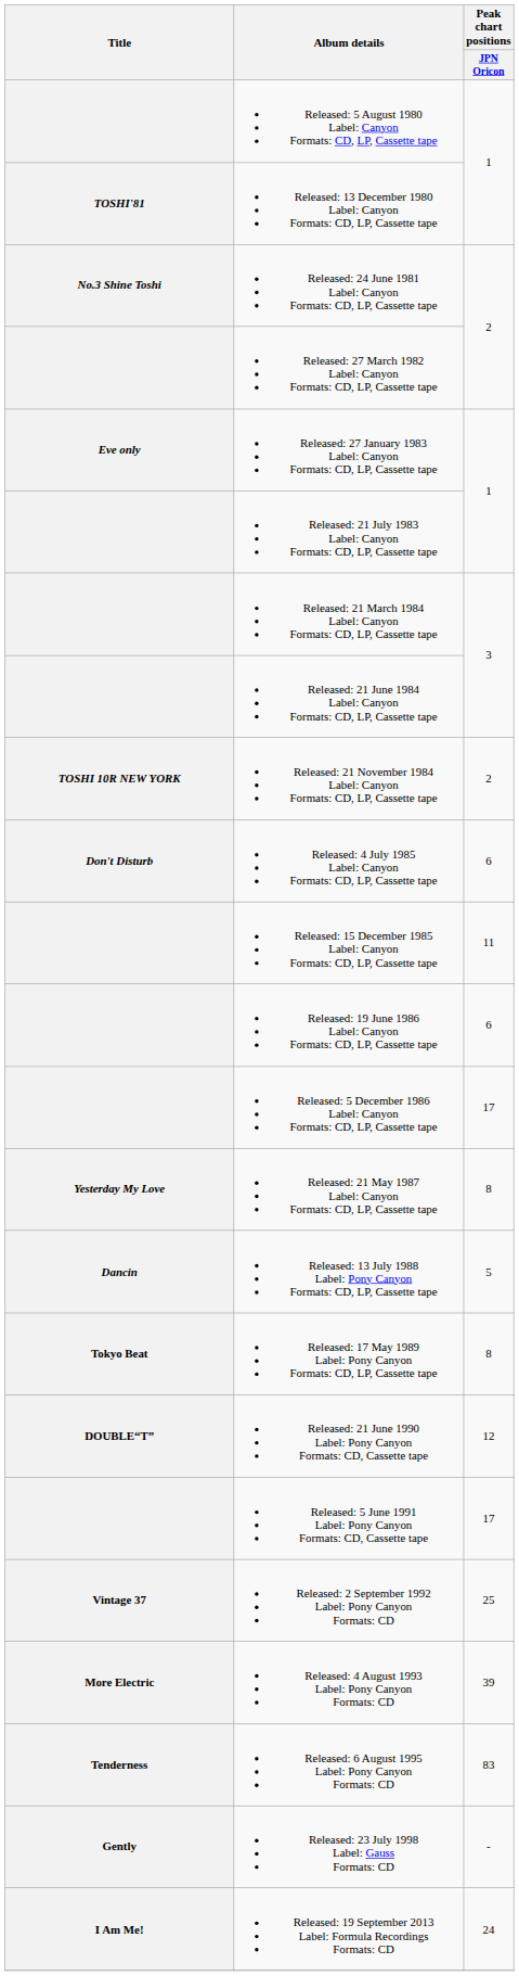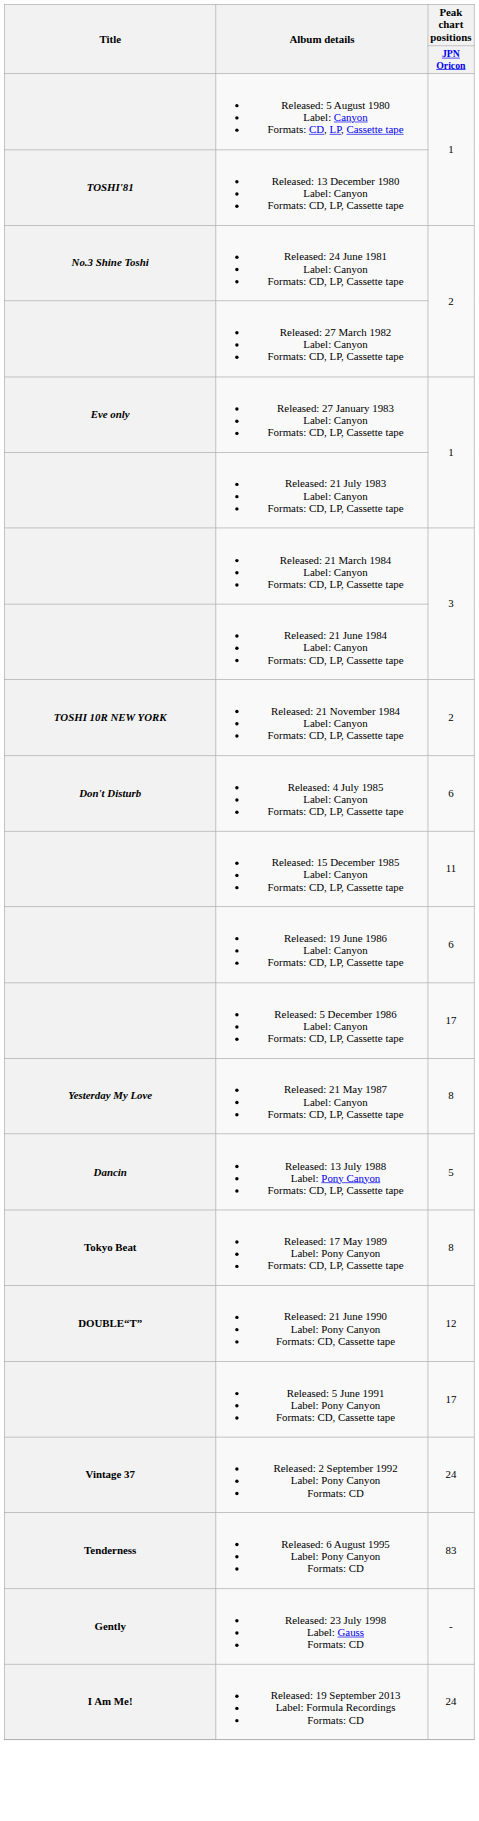Released: 2 September 1992 Label: Pony Canyon Formats: CD | Peak chart positions / JPN Oricon: 25 -> 24
- row: More Electric | Released: 4 August 1993 Label: Pony Canyon Formats: CD | 39
